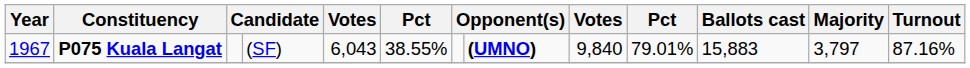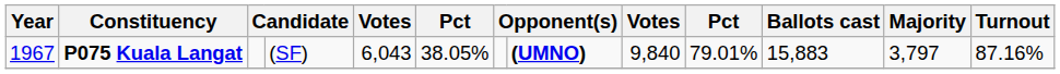P075 Kuala Langat | column 6: 38.55% -> 38.05%
